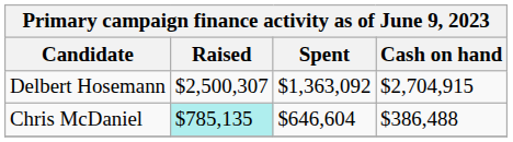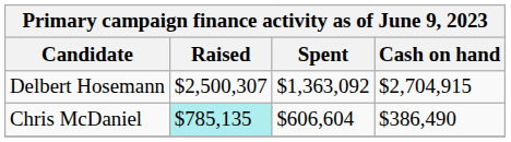Chris McDaniel | Spent: $646,604 -> $606,604
Chris McDaniel | Cash on hand: $386,488 -> $386,490
